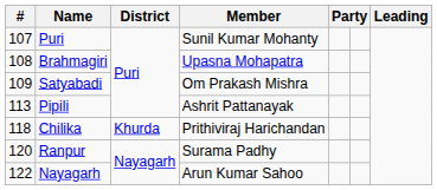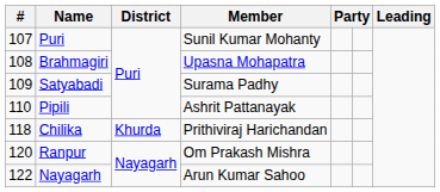Satyabadi | Member: Om Prakash Mishra -> Surama Padhy
Pipili | #: 113 -> 110
Ranpur | Member: Surama Padhy -> Om Prakash Mishra
